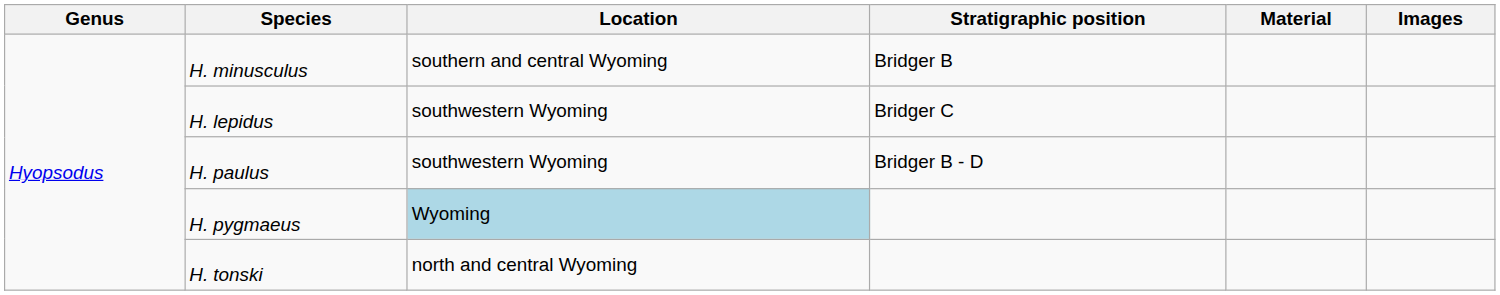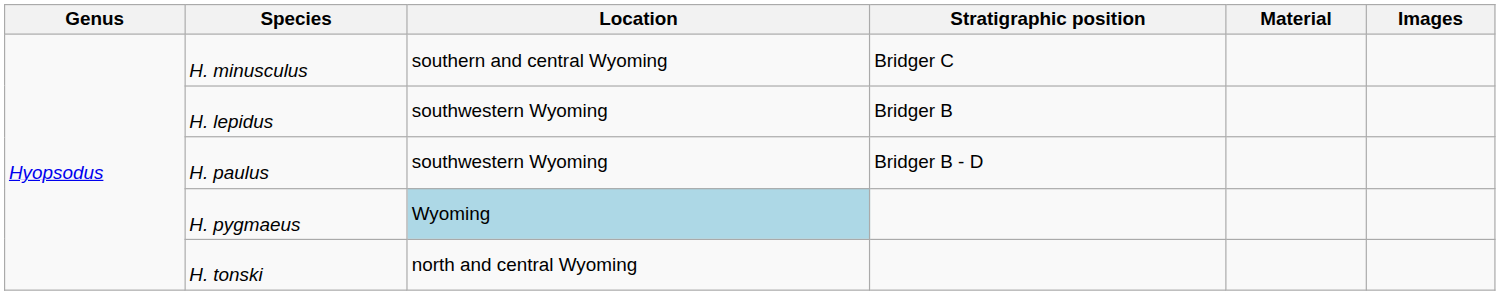H. minusculus | Stratigraphic position: Bridger B -> Bridger C
H. lepidus | Stratigraphic position: Bridger C -> Bridger B
